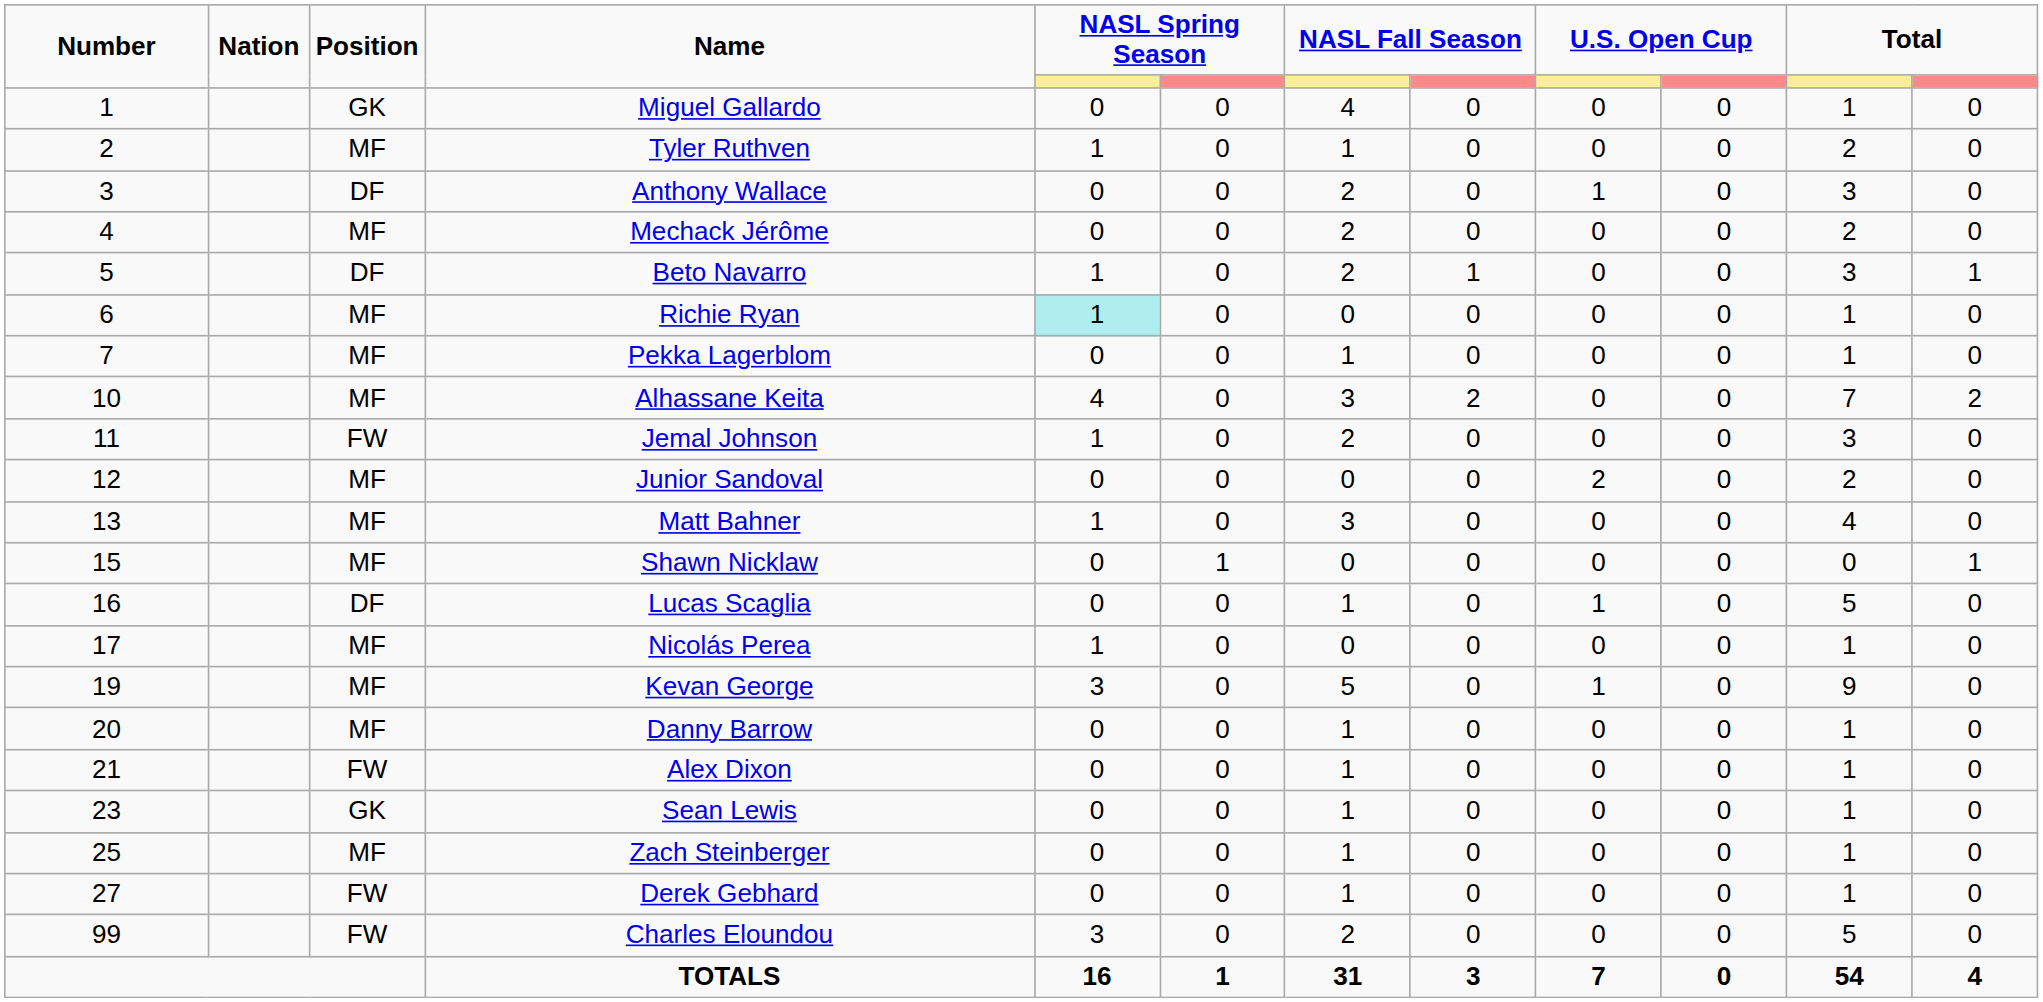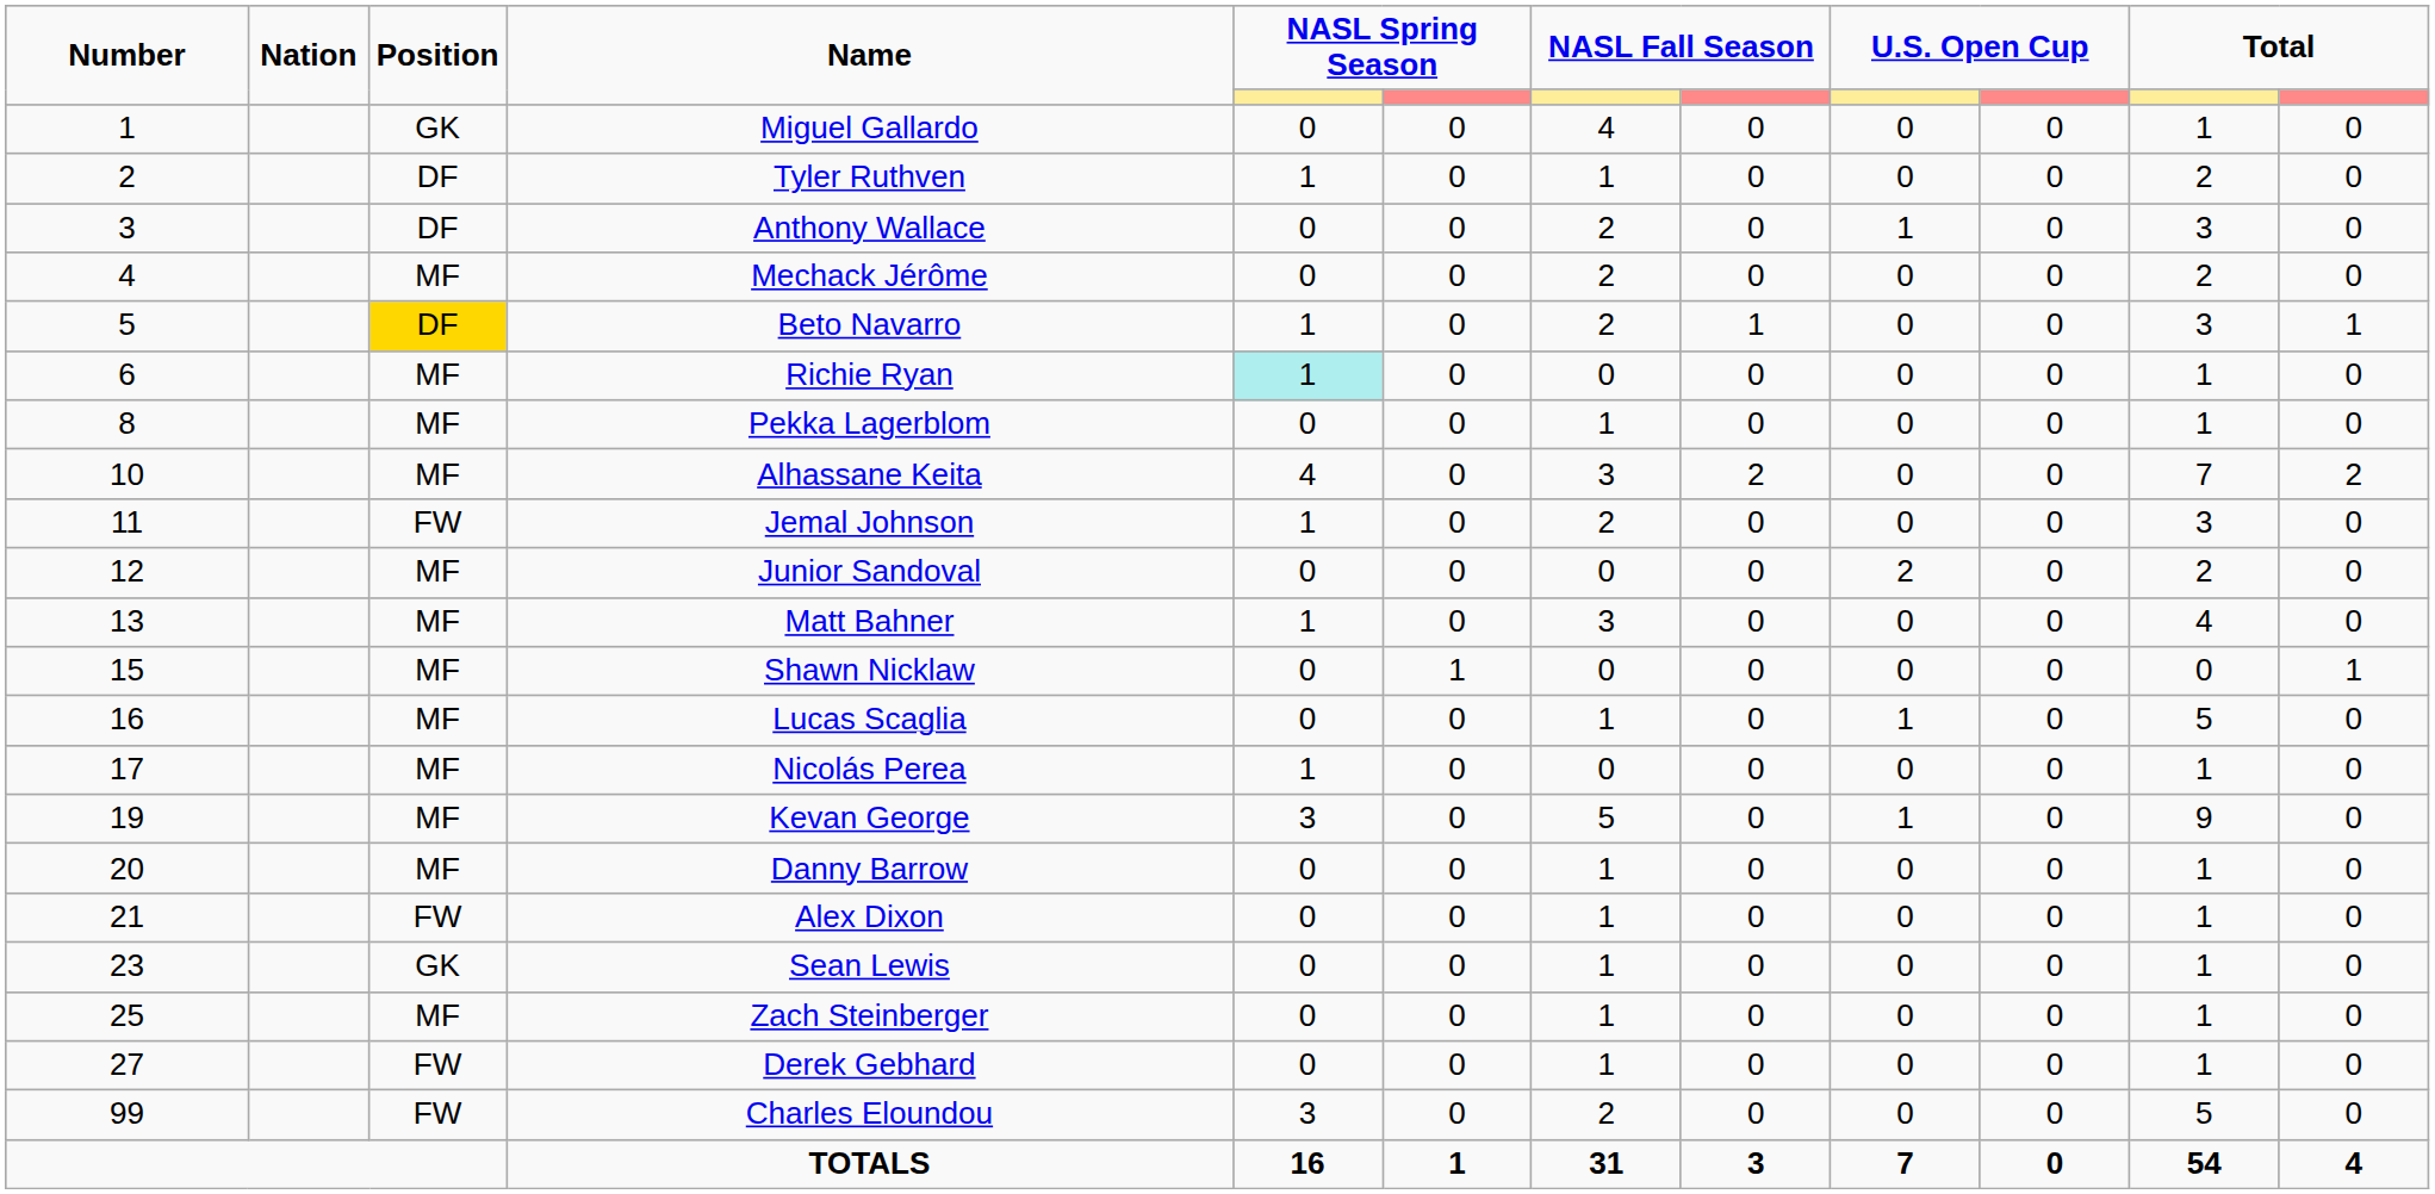Tyler Ruthven | Position: MF -> DF
Beto Navarro | Position: no background -> gold background
Pekka Lagerblom | Number: 7 -> 8
Lucas Scaglia | Position: DF -> MF
